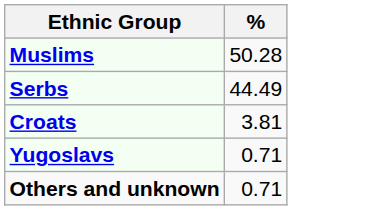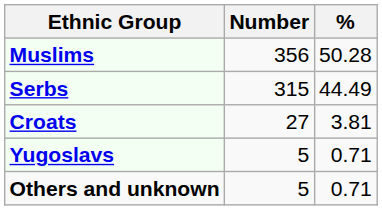+ column: Number | 356 | 315 | 27 | 5 | 5
